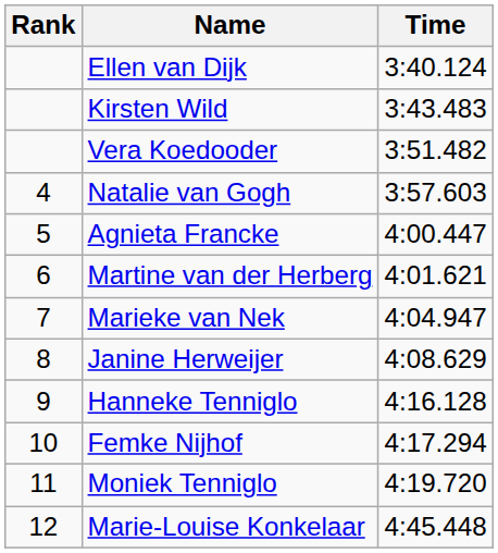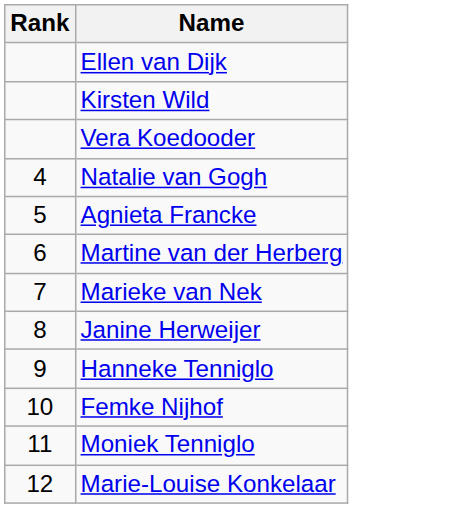- column: Time | 3:40.124 | 3:43.483 | 3:51.482 | 3:57.603 | 4:00.447 | 4:01.621 | 4:04.947 | 4:08.629 | 4:16.128 | 4:17.294 | 4:19.720 | 4:45.448
